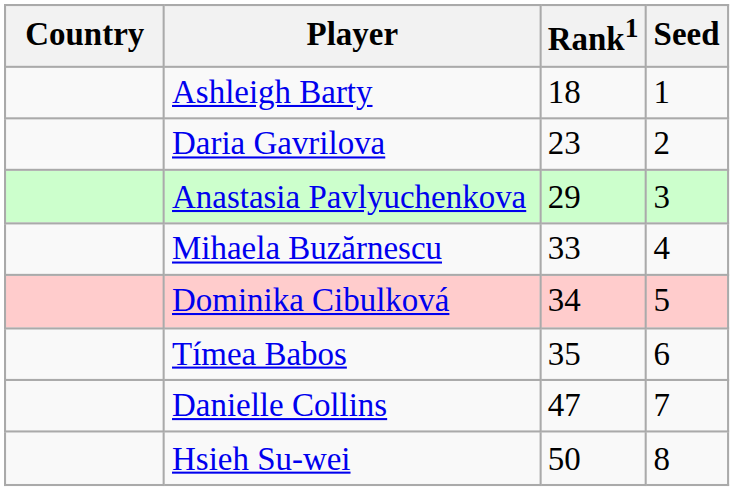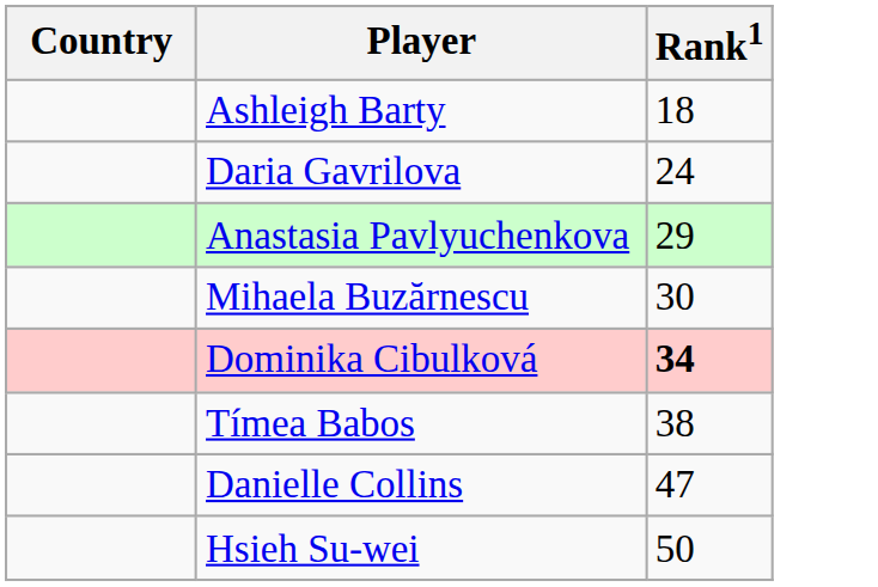- column: Seed | 1 | 2 | 3 | 4 | 5 | 6 | 7 | 8
Daria Gavrilova | Rank1: 23 -> 24
Mihaela Buzărnescu | Rank1: 33 -> 30
Dominika Cibulková | Rank1: normal -> bold
Tímea Babos | Rank1: 35 -> 38
